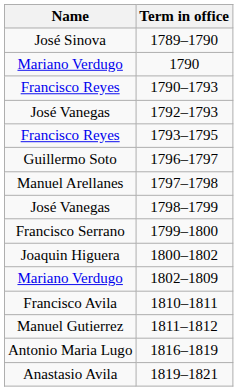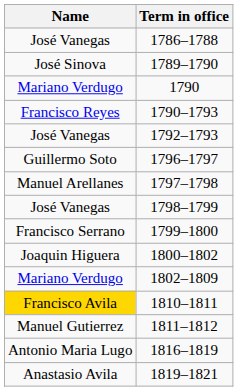+ row: José Vanegas | 1786–1788
- row: Francisco Reyes | 1793–1795
1810–1811 | Name: no background -> gold background
